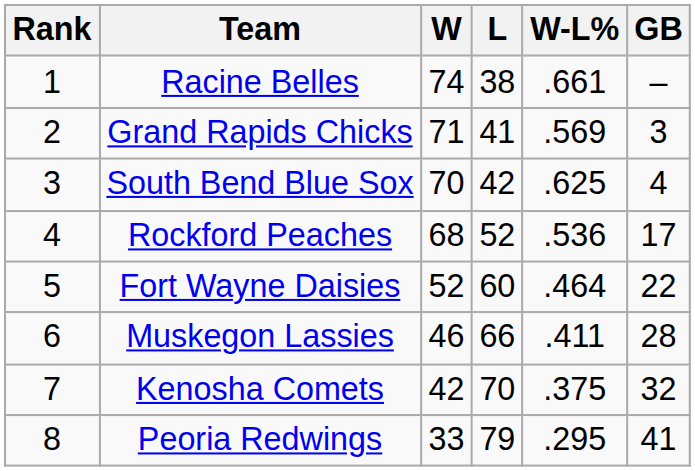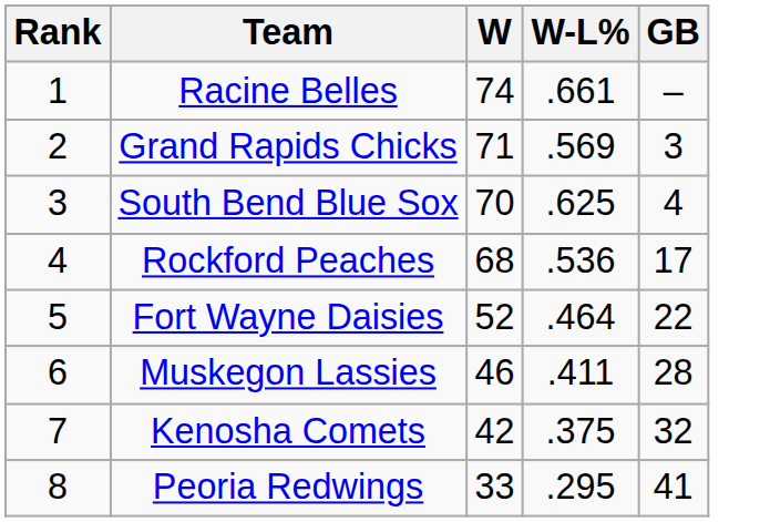- column: L | 38 | 41 | 42 | 52 | 60 | 66 | 70 | 79
